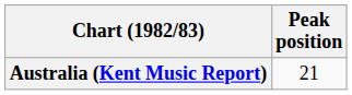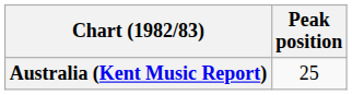Australia (Kent Music Report) | Peak position: 21 -> 25
